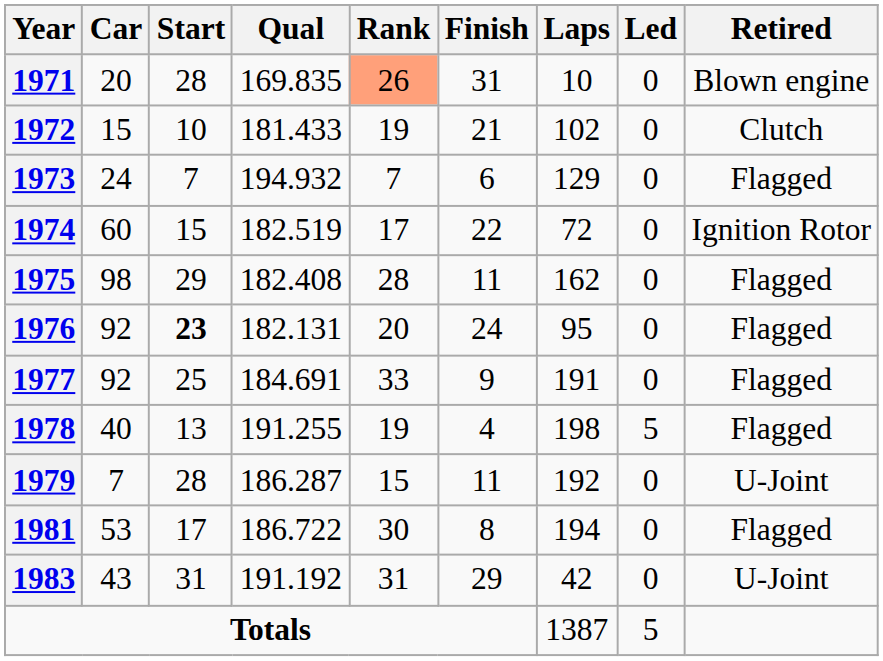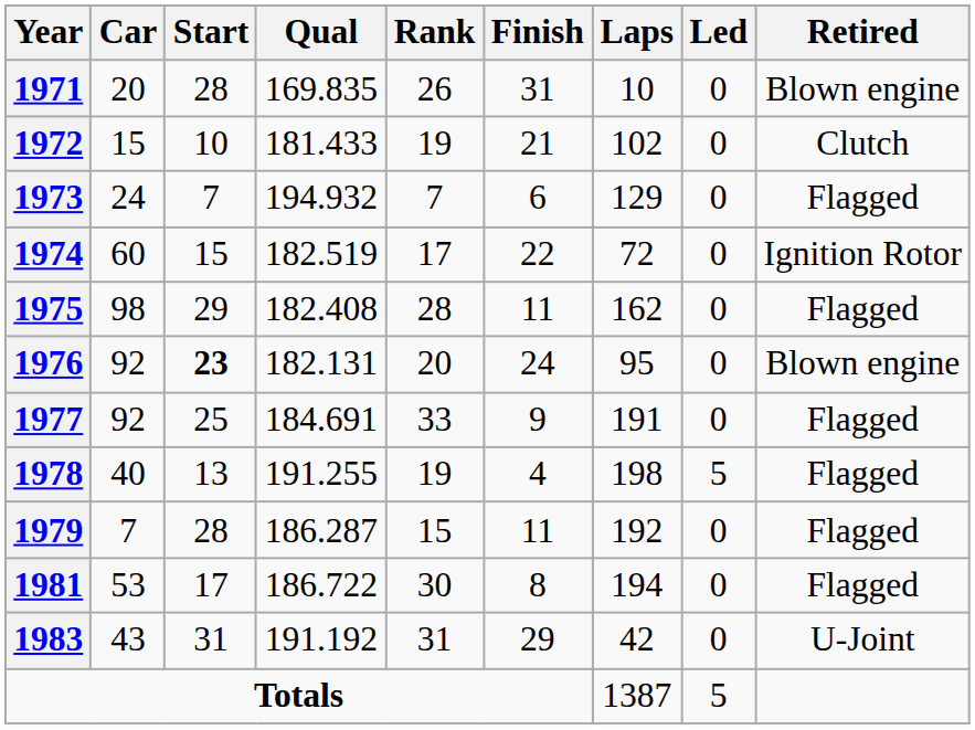1971 | Rank: lightsalmon background -> no background
1976 | Retired: Flagged -> Blown engine
1979 | Retired: U-Joint -> Flagged
